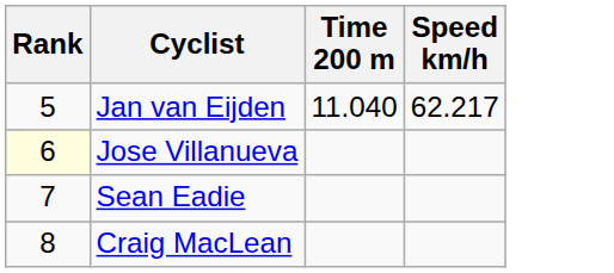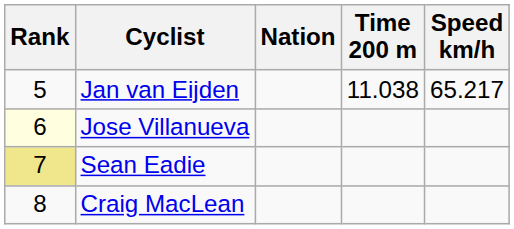+ column: Nation
Jan van Eijden | Time 200 m: 11.040 -> 11.038
Jan van Eijden | Speed km/h: 62.217 -> 65.217
Sean Eadie | Rank: no background -> khaki background
